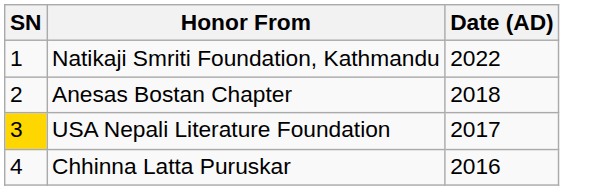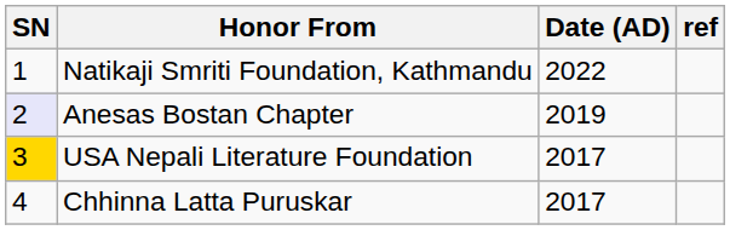+ column: ref
Anesas Bostan Chapter | SN: no background -> lavender background
Anesas Bostan Chapter | Date (AD): 2018 -> 2019
Chhinna Latta Puruskar | Date (AD): 2016 -> 2017
